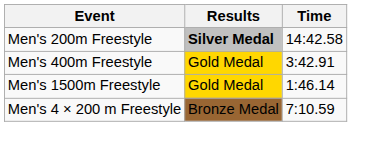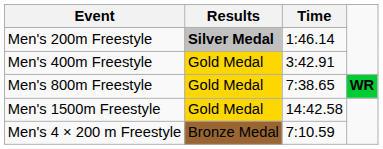Men's 200m Freestyle | Time: 14:42.58 -> 1:46.14
+ row: Men's 800m Freestyle | Gold Medal | 7:38.65 | WR
Men's 1500m Freestyle | Time: 1:46.14 -> 14:42.58
